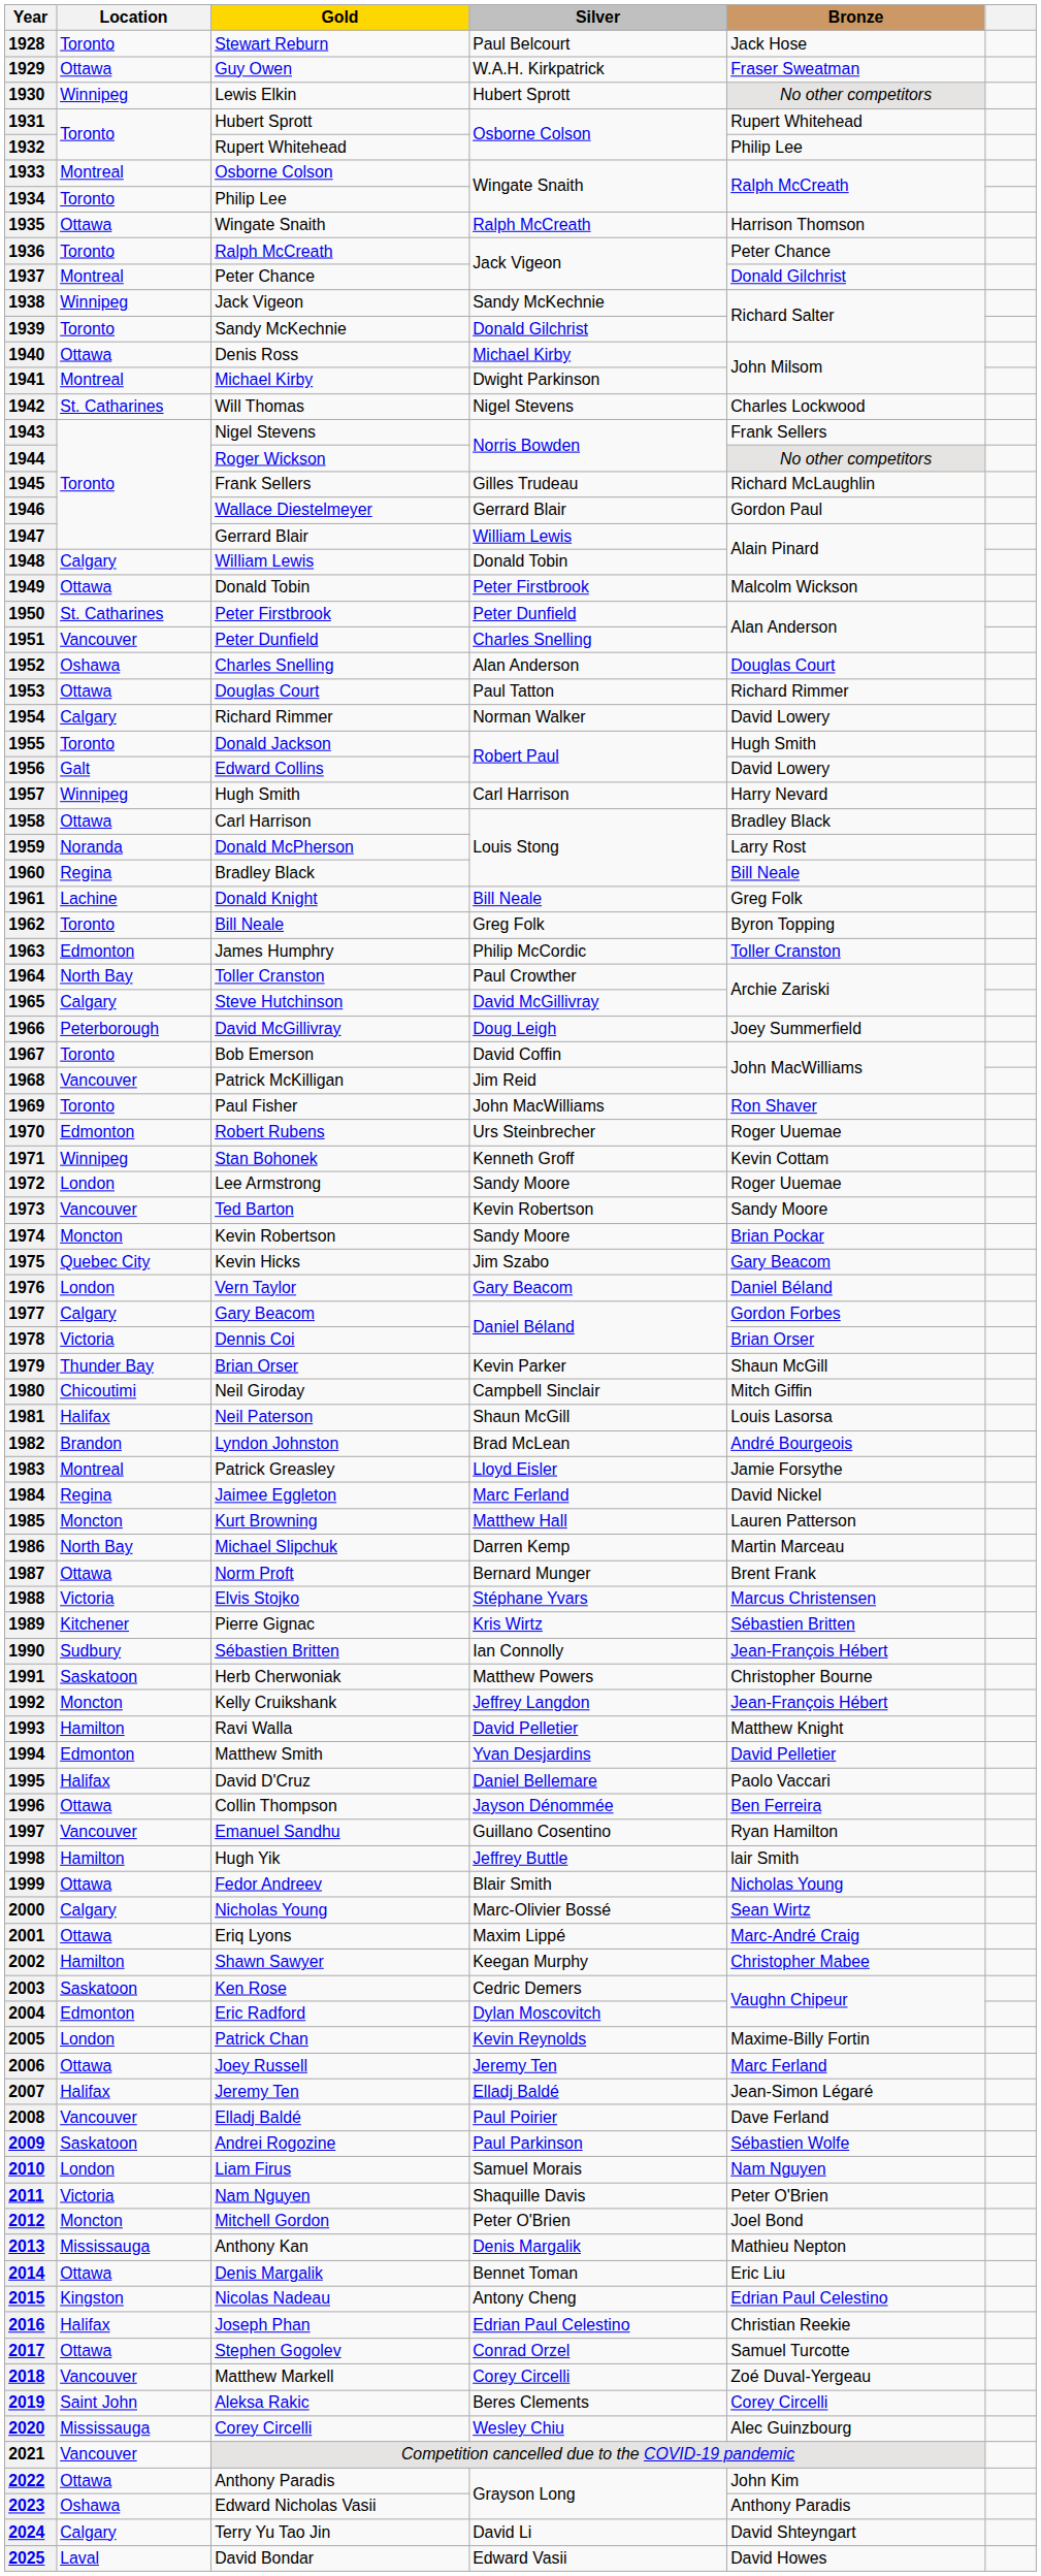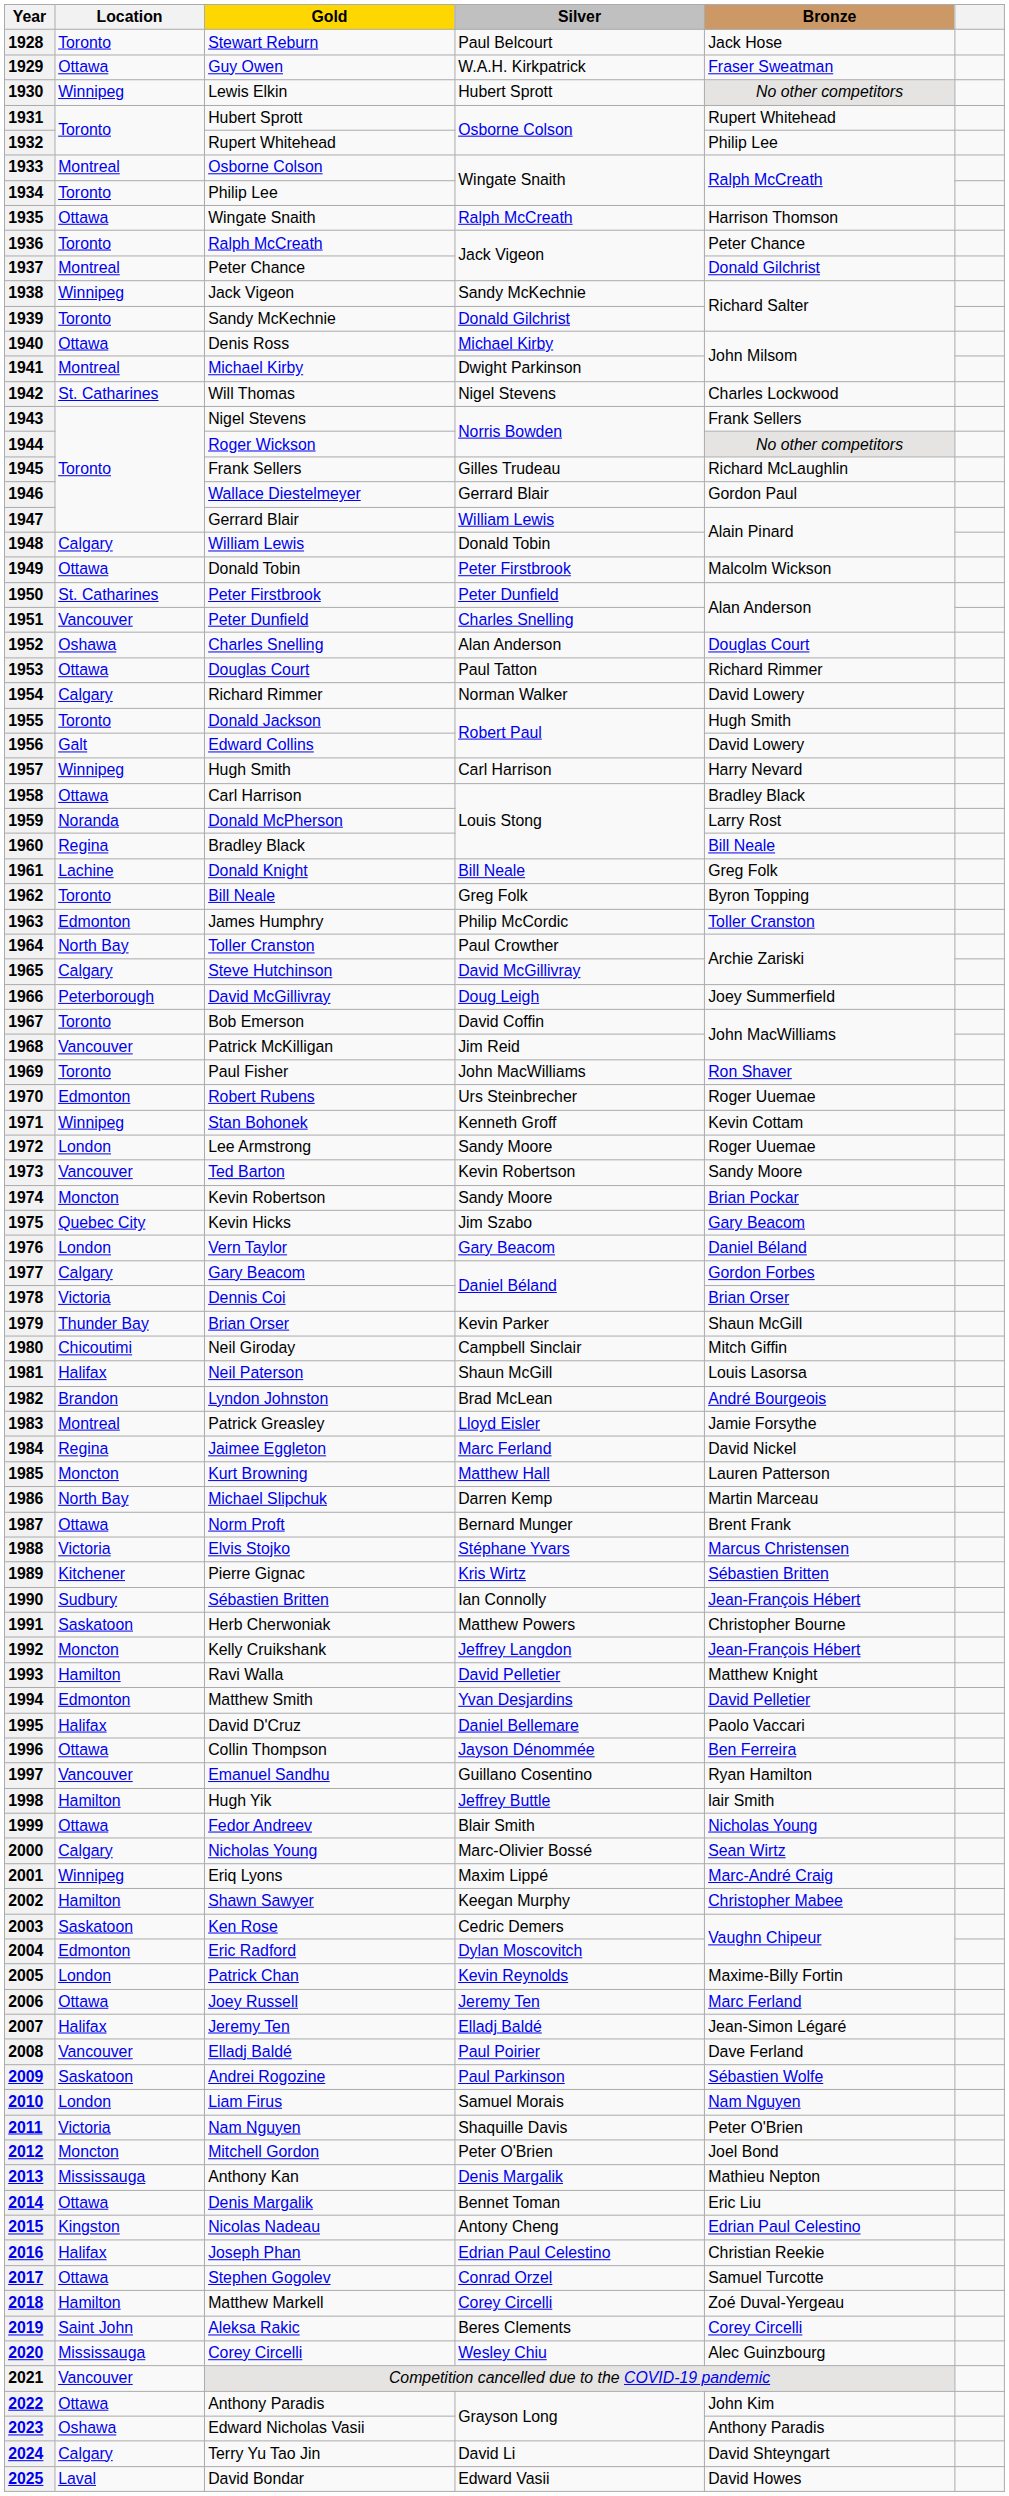2001 | Location: Ottawa -> Winnipeg
2018 | Location: Vancouver -> Hamilton
